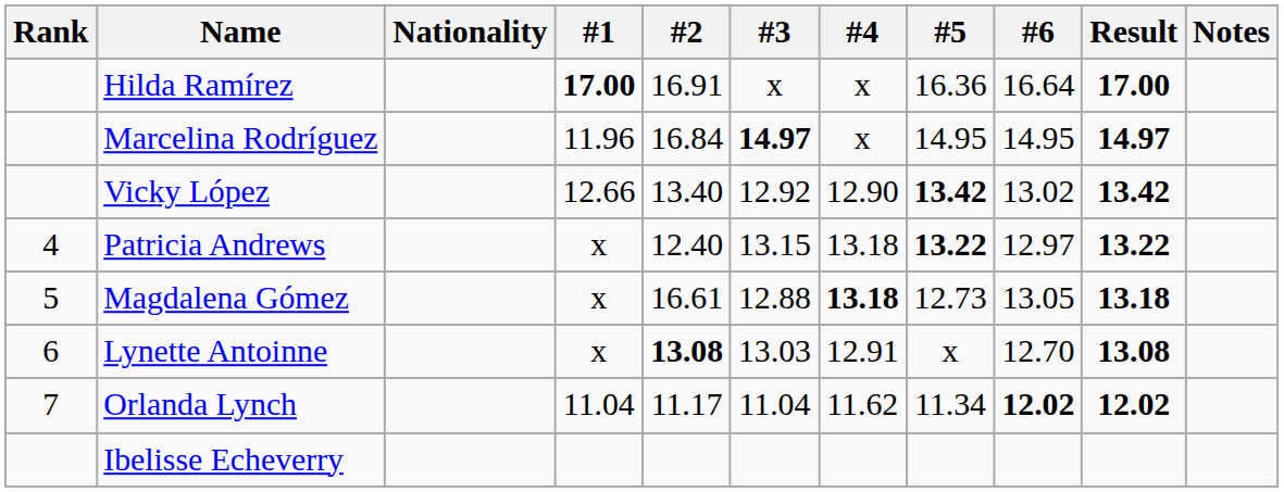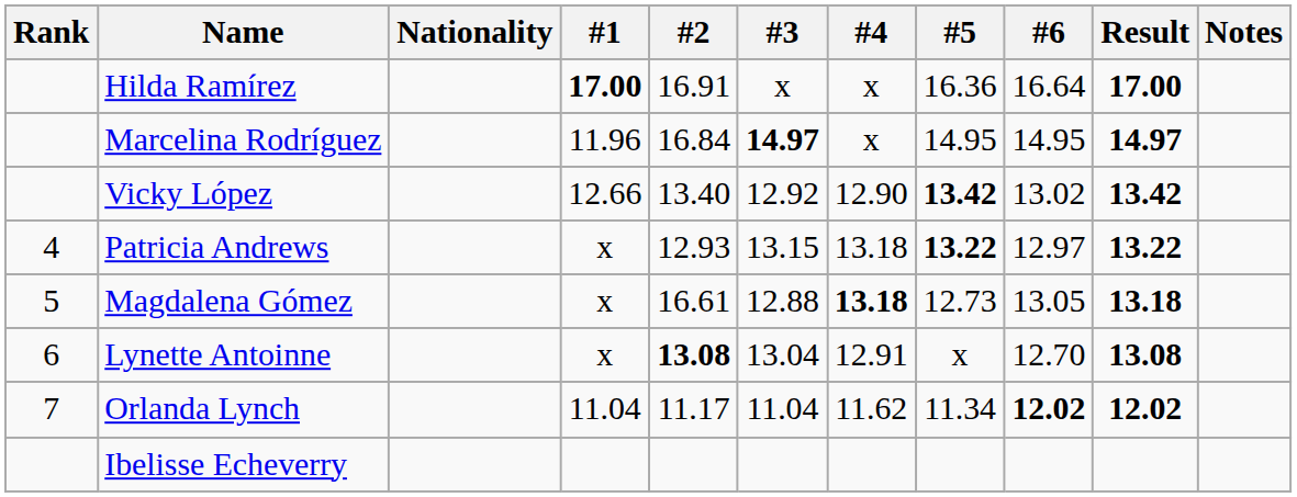Patricia Andrews | #2: 12.40 -> 12.93
Lynette Antoinne | #3: 13.03 -> 13.04
